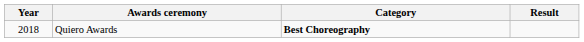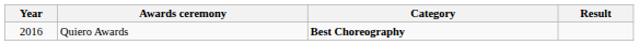Quiero Awards | Year: 2018 -> 2016
